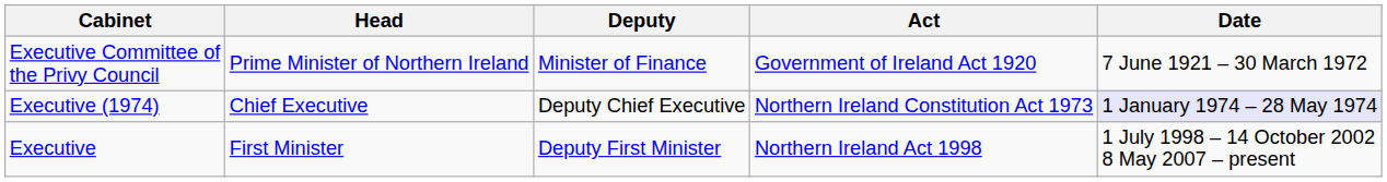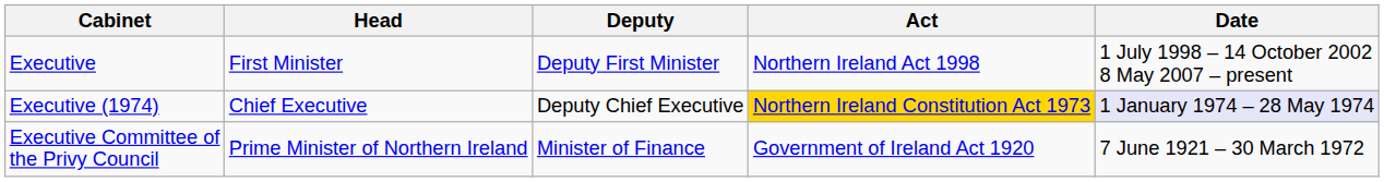rows swapped: Executive Committee of the Privy Council <-> Executive
Executive (1974) | Act: no background -> gold background
